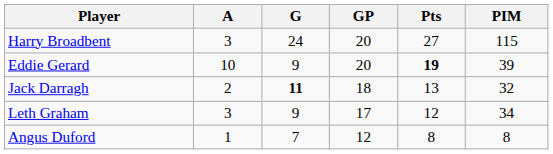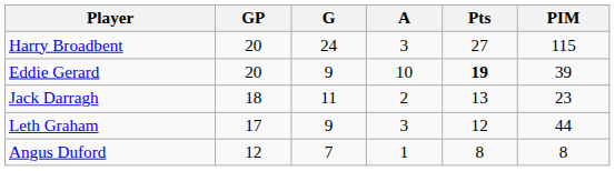columns swapped: GP <-> A
Jack Darragh | G: bold -> normal
Jack Darragh | PIM: 32 -> 23
Leth Graham | PIM: 34 -> 44
